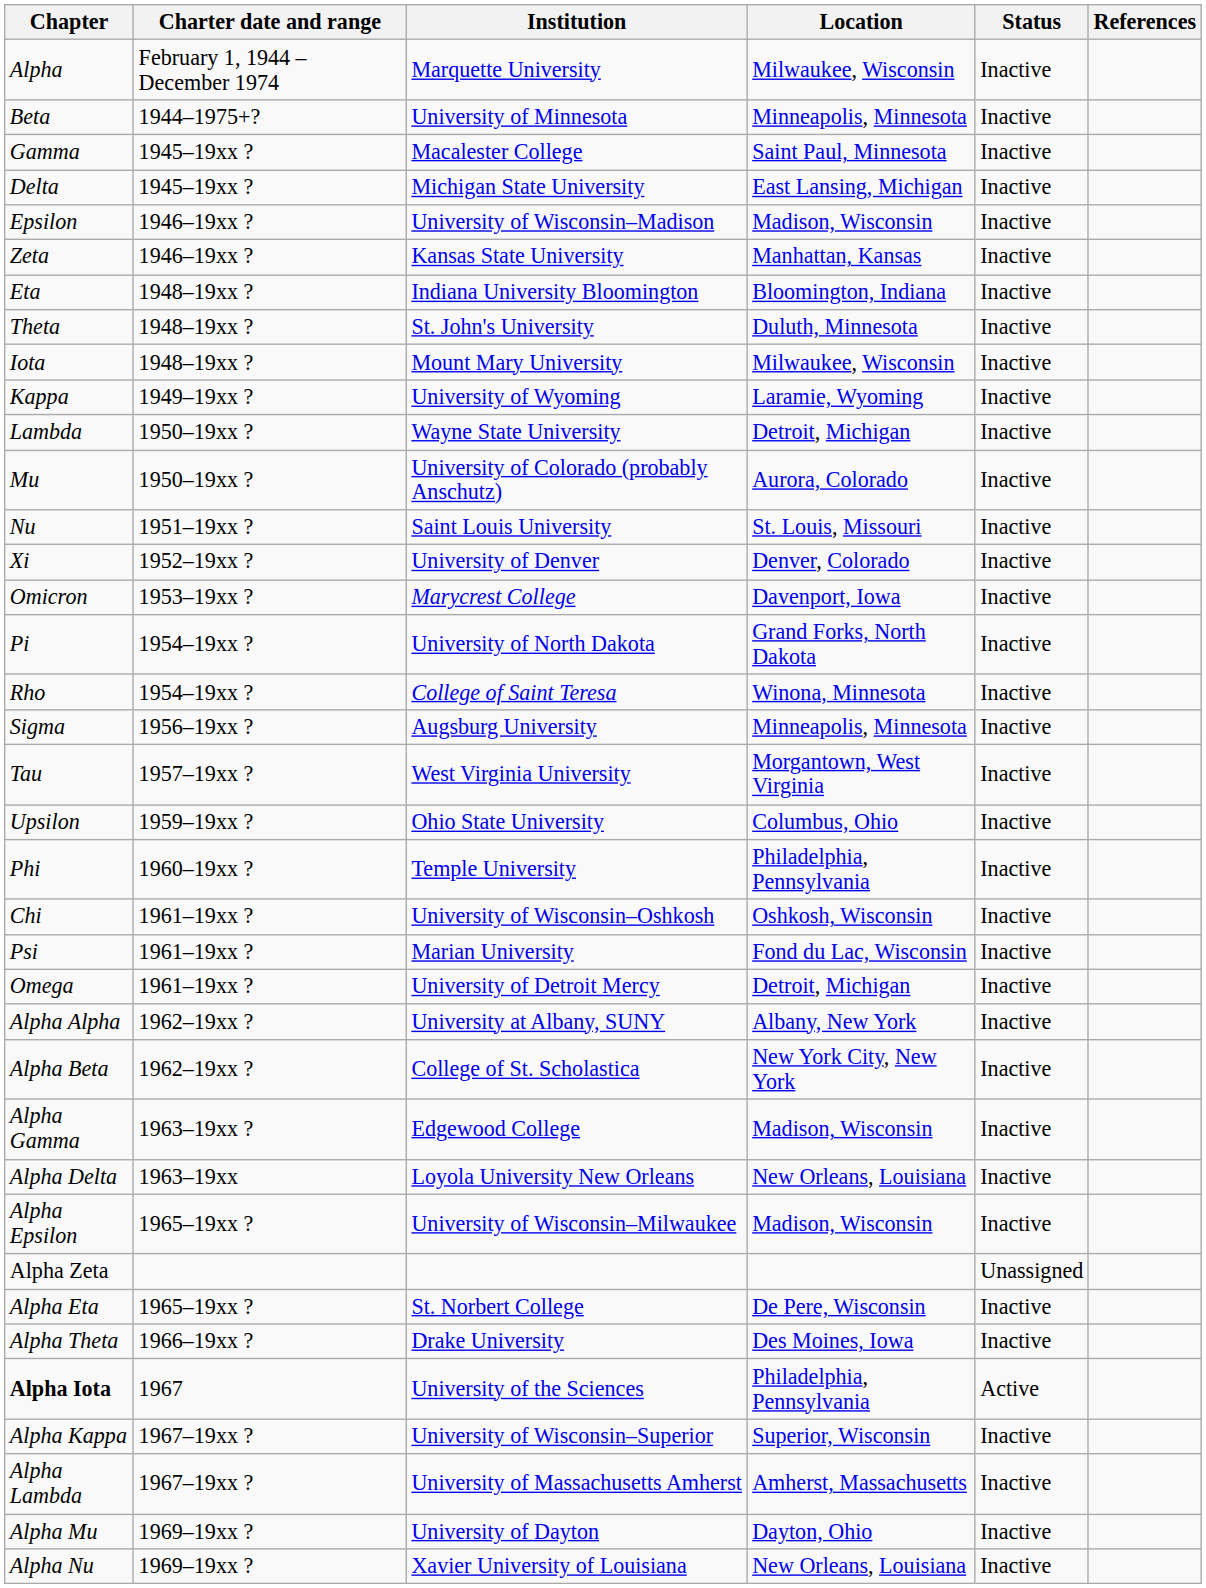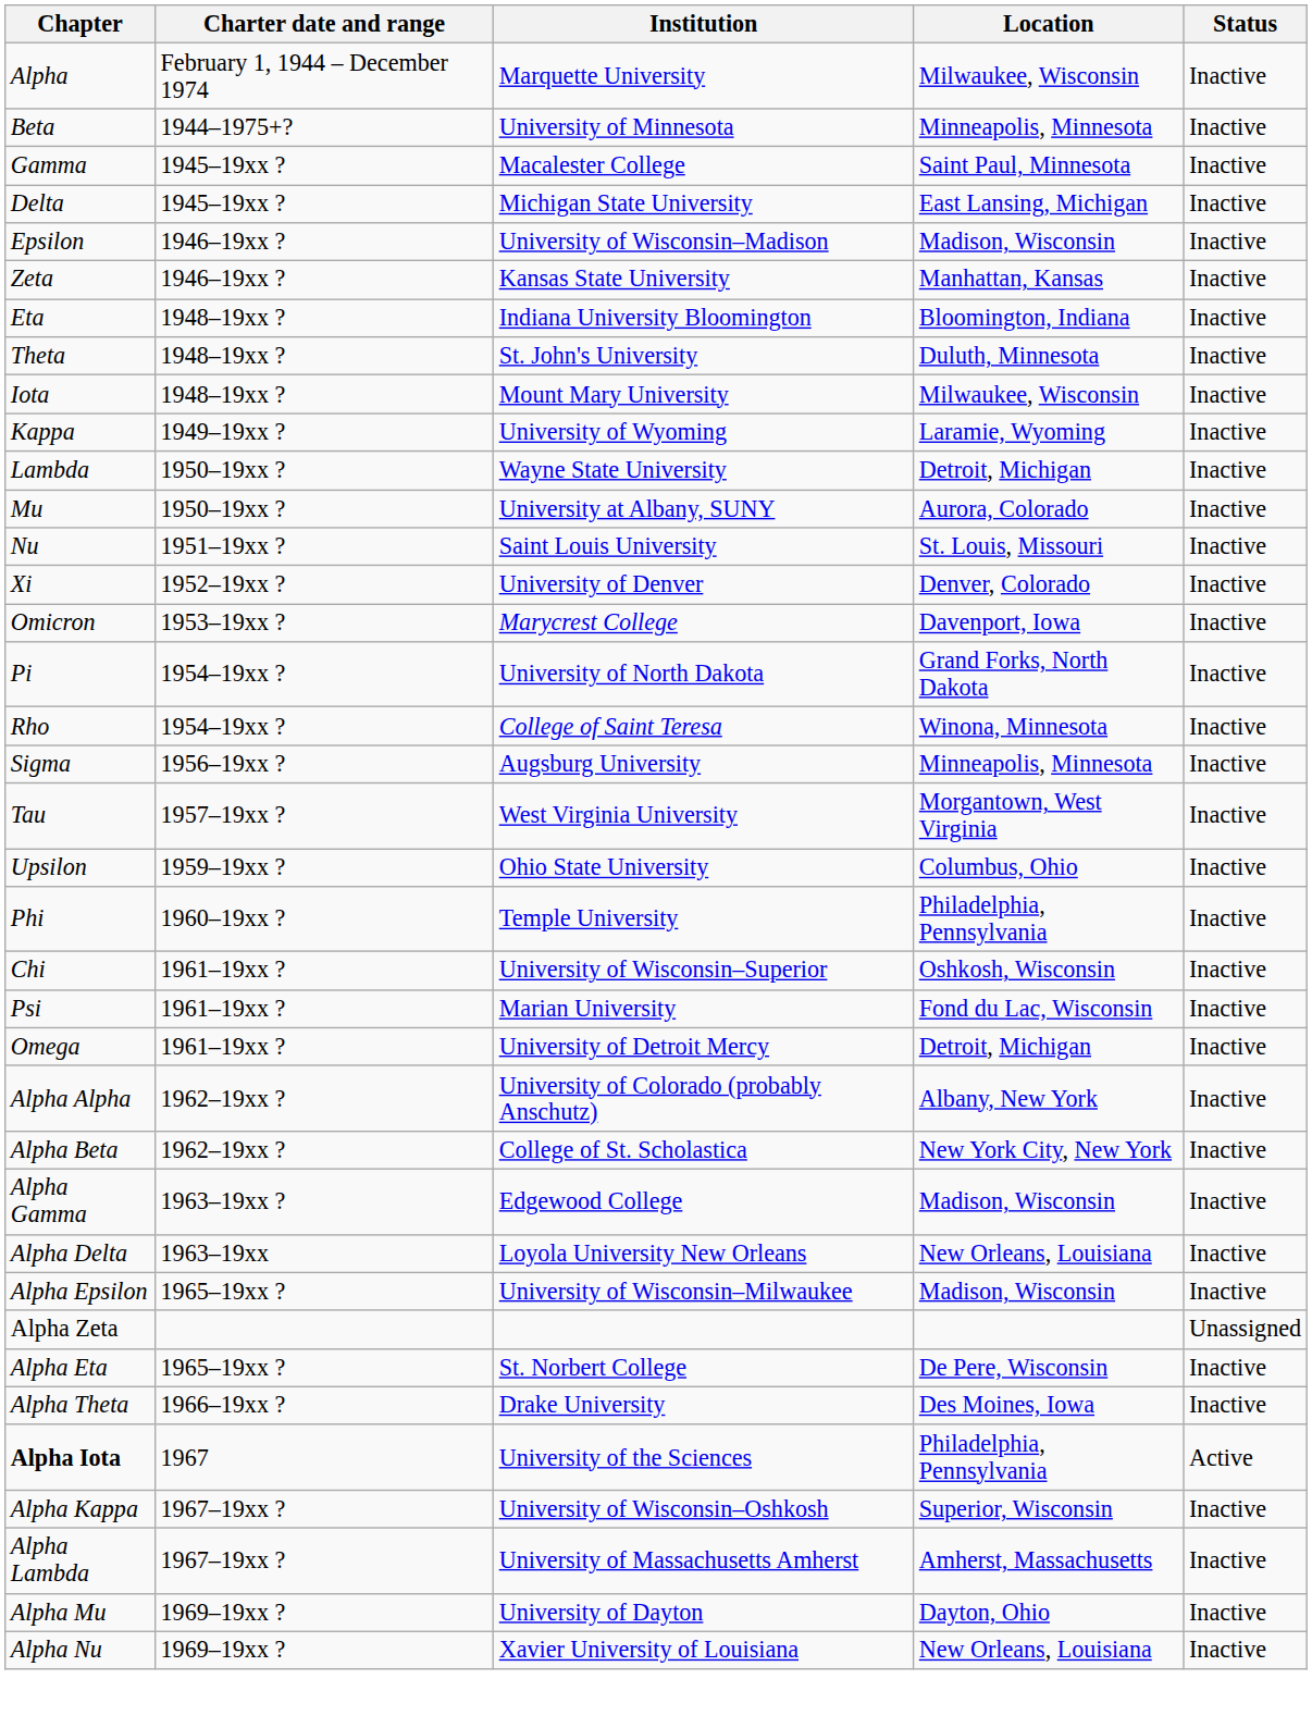- column: References
Mu | Institution: University of Colorado (probably Anschutz) -> University at Albany, SUNY
Chi | Institution: University of Wisconsin–Oshkosh -> University of Wisconsin–Superior
Alpha Alpha | Institution: University at Albany, SUNY -> University of Colorado (probably Anschutz)
Alpha Kappa | Institution: University of Wisconsin–Superior -> University of Wisconsin–Oshkosh
